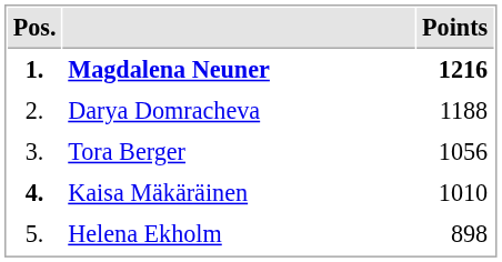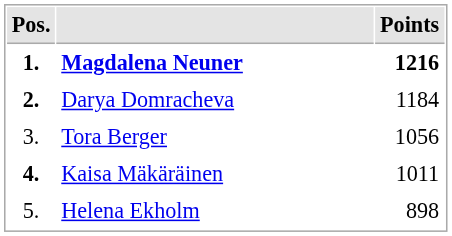Darya Domracheva | Pos.: normal -> bold
Darya Domracheva | Points: 1188 -> 1184
Kaisa Mäkäräinen | Points: 1010 -> 1011
